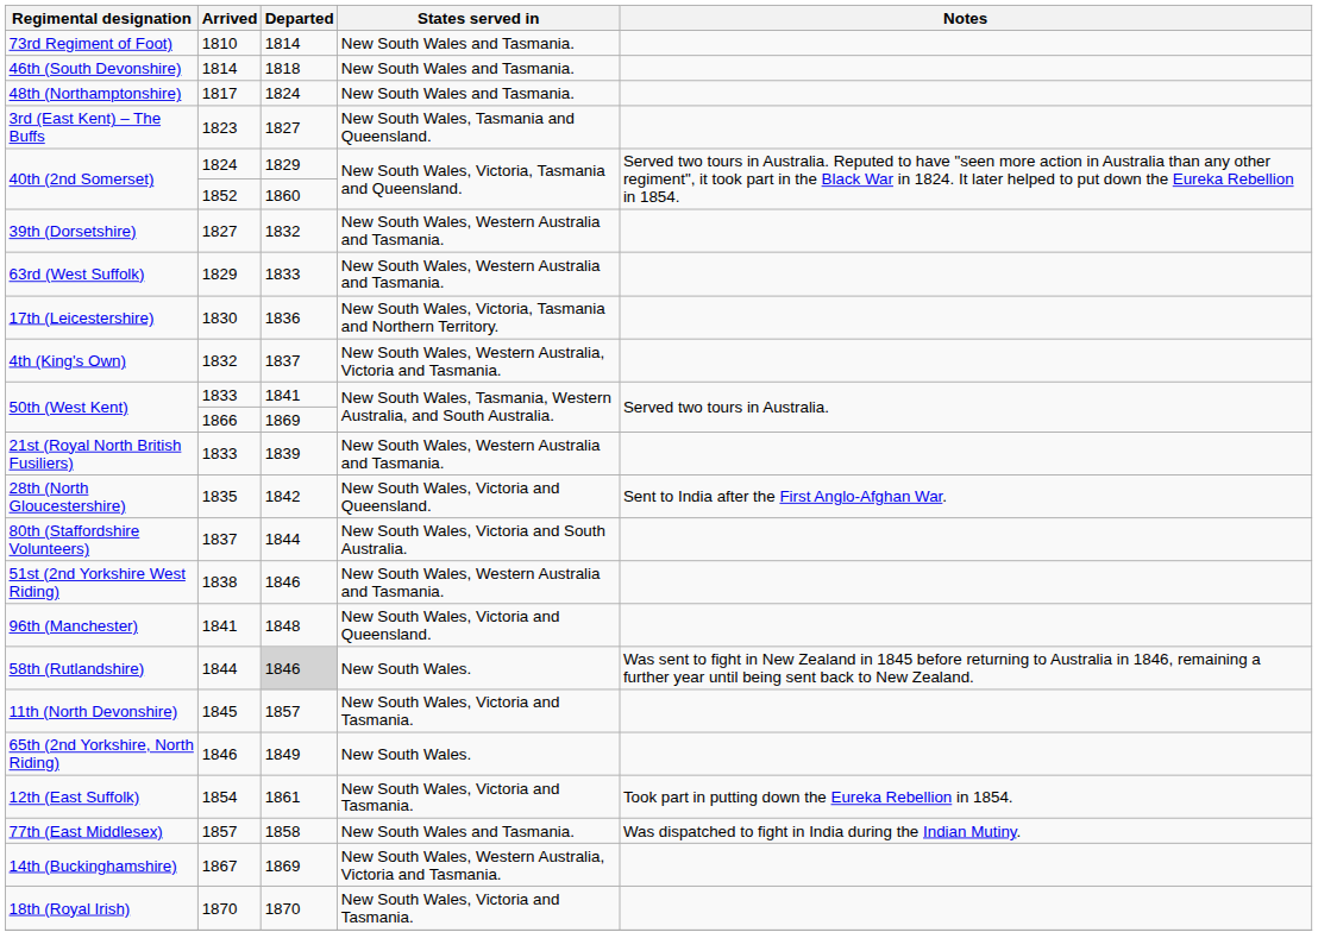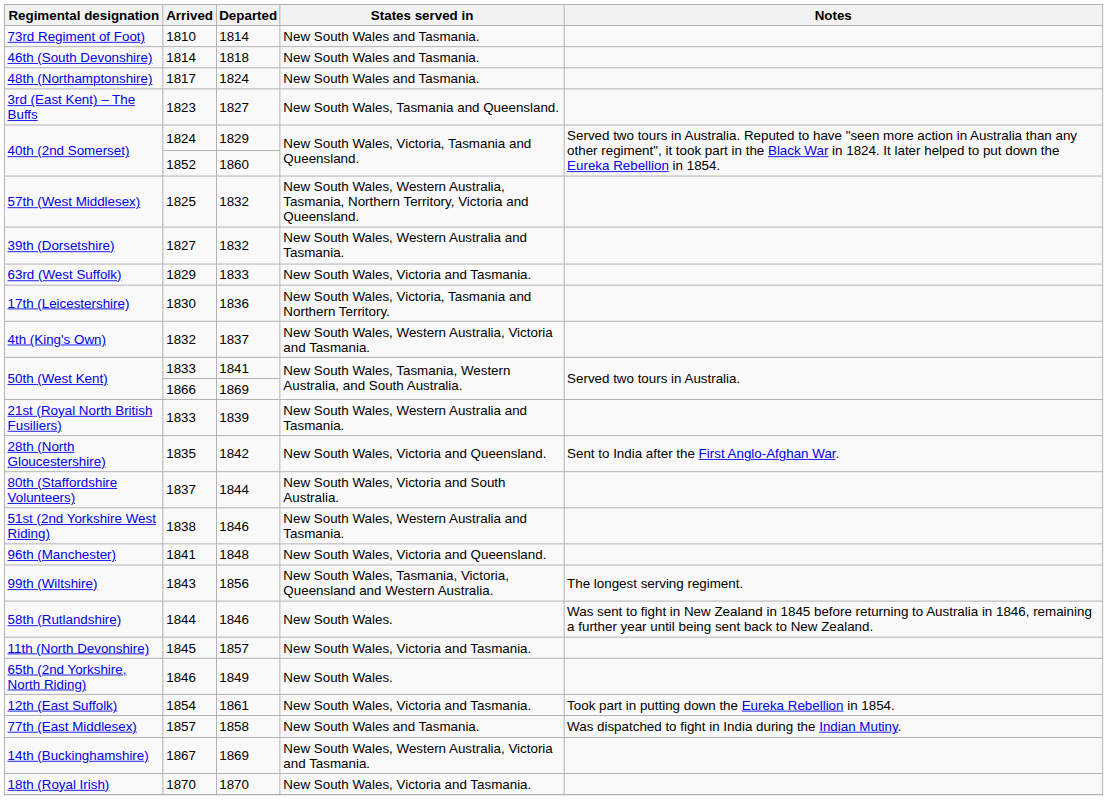+ row: 57th (West Middlesex) | 1825 | 1832 | New South Wales, Western Australia, Tasmania, Northern Territory, Victoria and Queensland.
63rd (West Suffolk) | States served in: New South Wales, Western Australia and Tasmania. -> New South Wales, Victoria and Tasmania.
+ row: 99th (Wiltshire) | 1843 | 1856 | New South Wales, Tasmania, Victoria, Queensland and Western Australia. | The longest serving regiment.
58th (Rutlandshire) | Departed: lightgrey background -> no background
